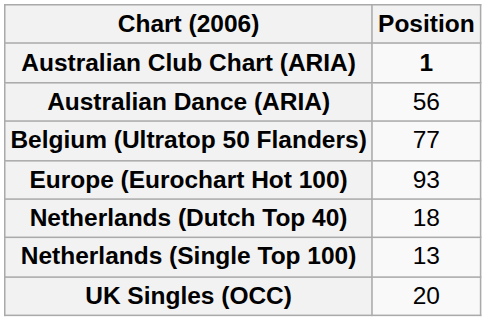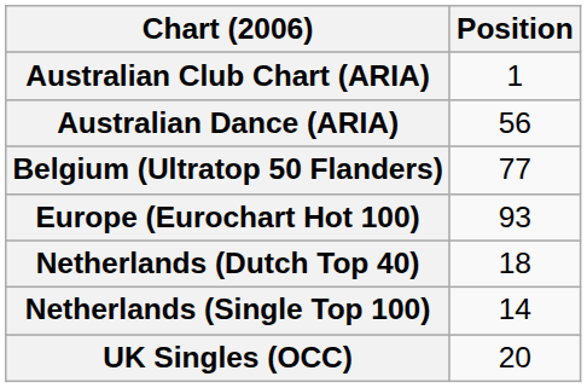Australian Club Chart (ARIA) | Position: bold -> normal
Netherlands (Single Top 100) | Position: 13 -> 14
